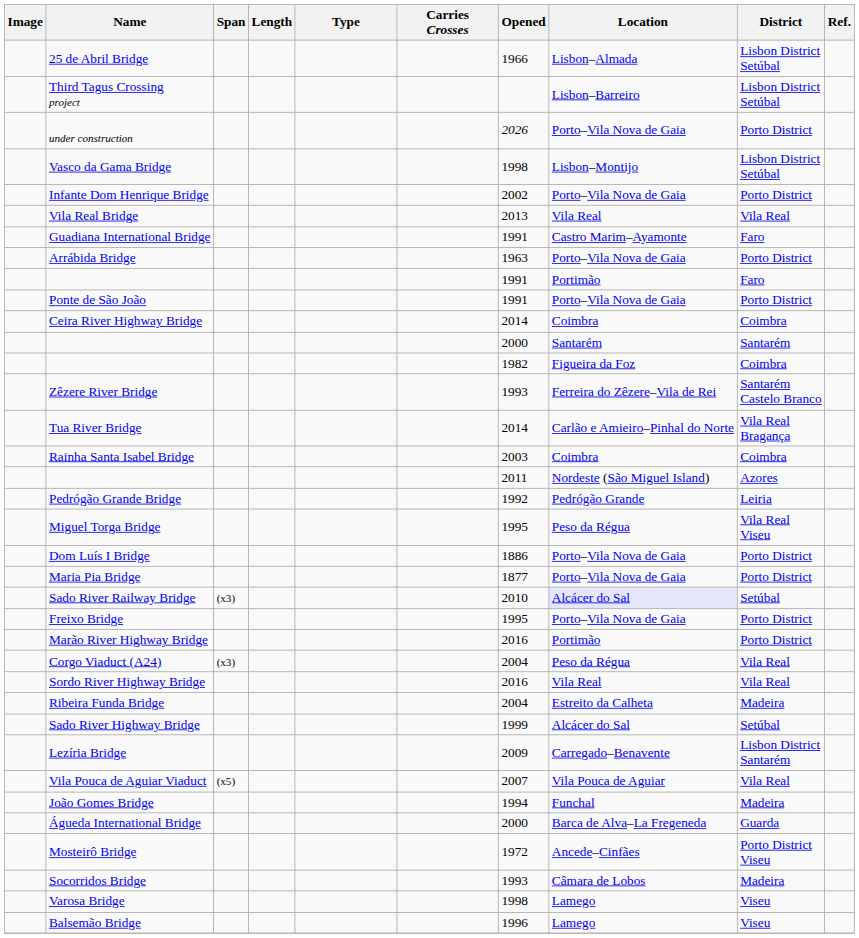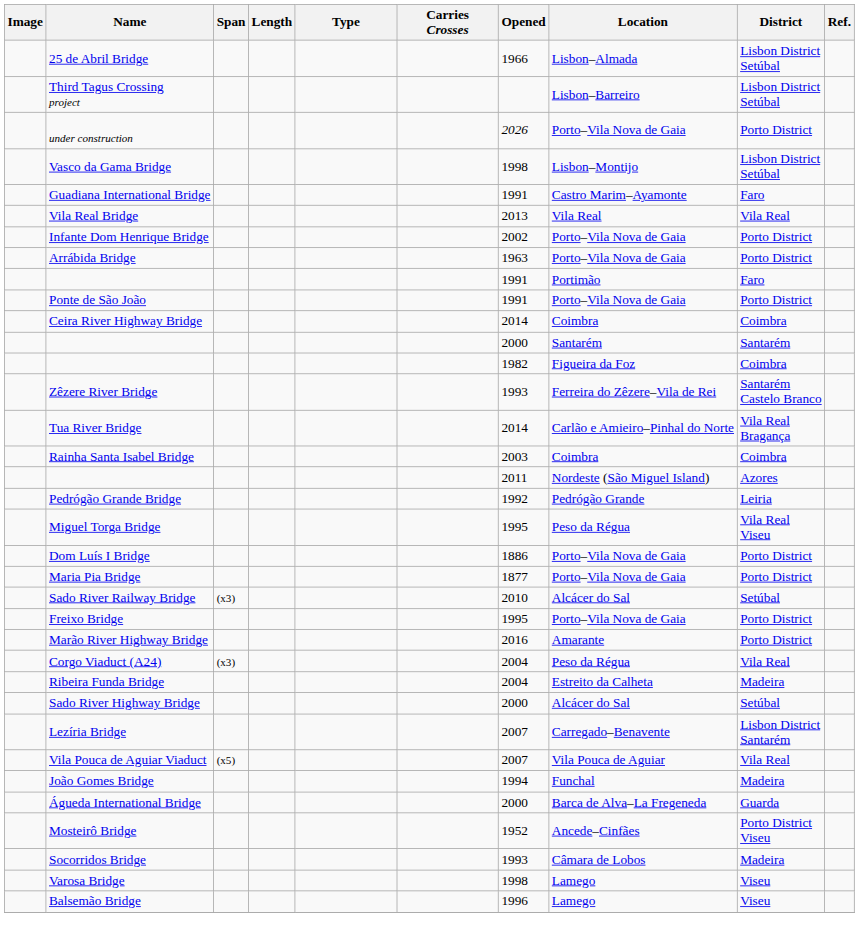rows swapped: Guadiana International Bridge <-> Infante Dom Henrique Bridge
Sado River Railway Bridge | Location: lavender background -> no background
Marão River Highway Bridge | Location: Portimão -> Amarante
- row: Sordo River Highway Bridge | 2016 | Vila Real | Vila Real
Sado River Highway Bridge | Opened: 1999 -> 2000
Lezíria Bridge | Opened: 2009 -> 2007
Mosteirô Bridge | Opened: 1972 -> 1952
